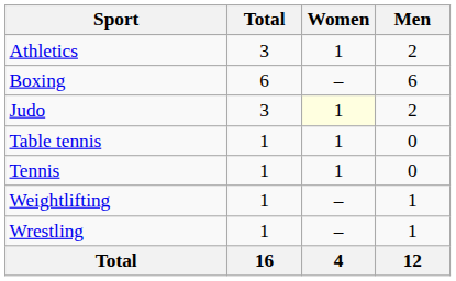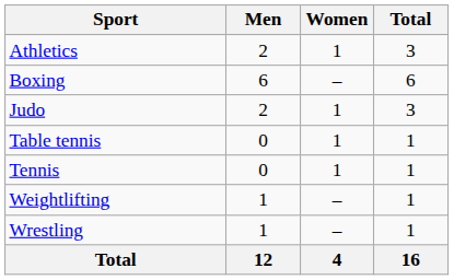columns swapped: Men <-> Total
Judo | Women: lightyellow background -> no background
